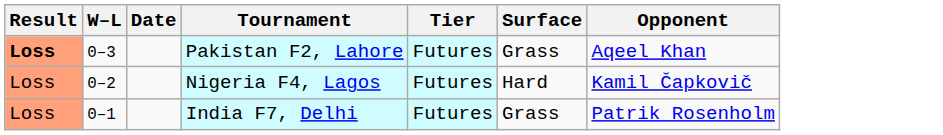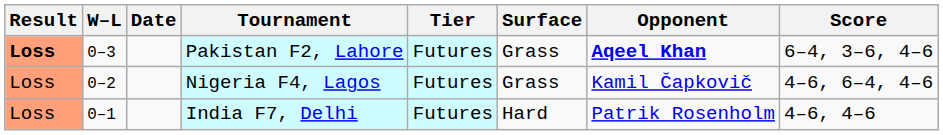+ column: Score | 6–4, 3–6, 4–6 | 4–6, 6–4, 4–6 | 4–6, 4–6
Pakistan F2, Lahore | Opponent: normal -> bold
Nigeria F4, Lagos | Surface: Hard -> Grass
India F7, Delhi | Surface: Grass -> Hard
